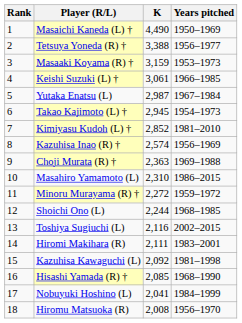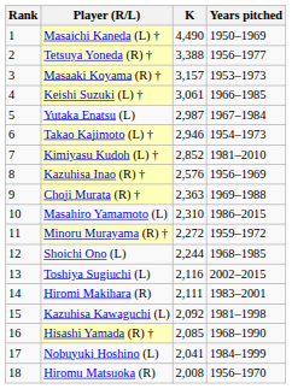Masaaki Koyama (R) † | K: 3,159 -> 3,157
Takao Kajimoto (L) † | K: 2,945 -> 2,946
Kazuhisa Inao (R) † | K: 2,574 -> 2,576
